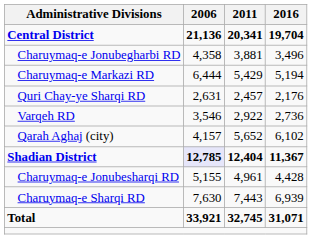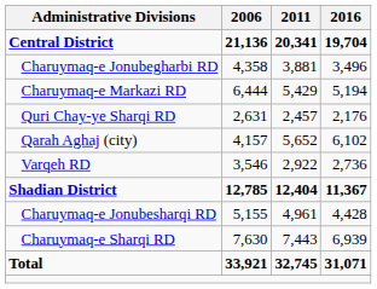rows swapped: Varqeh RD <-> Qarah Aghaj (city)
Shadian District | 2006: lavender background -> no background
